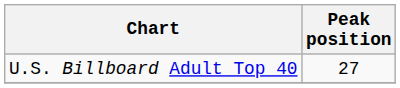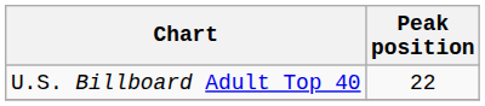U.S. Billboard Adult Top 40 | Peak position: 27 -> 22
